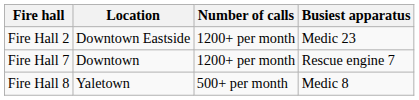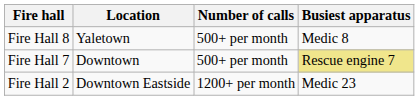rows swapped: Fire Hall 2 <-> Fire Hall 8
Fire Hall 7 | Number of calls: 1200+ per month -> 500+ per month
Fire Hall 7 | Busiest apparatus: no background -> khaki background
